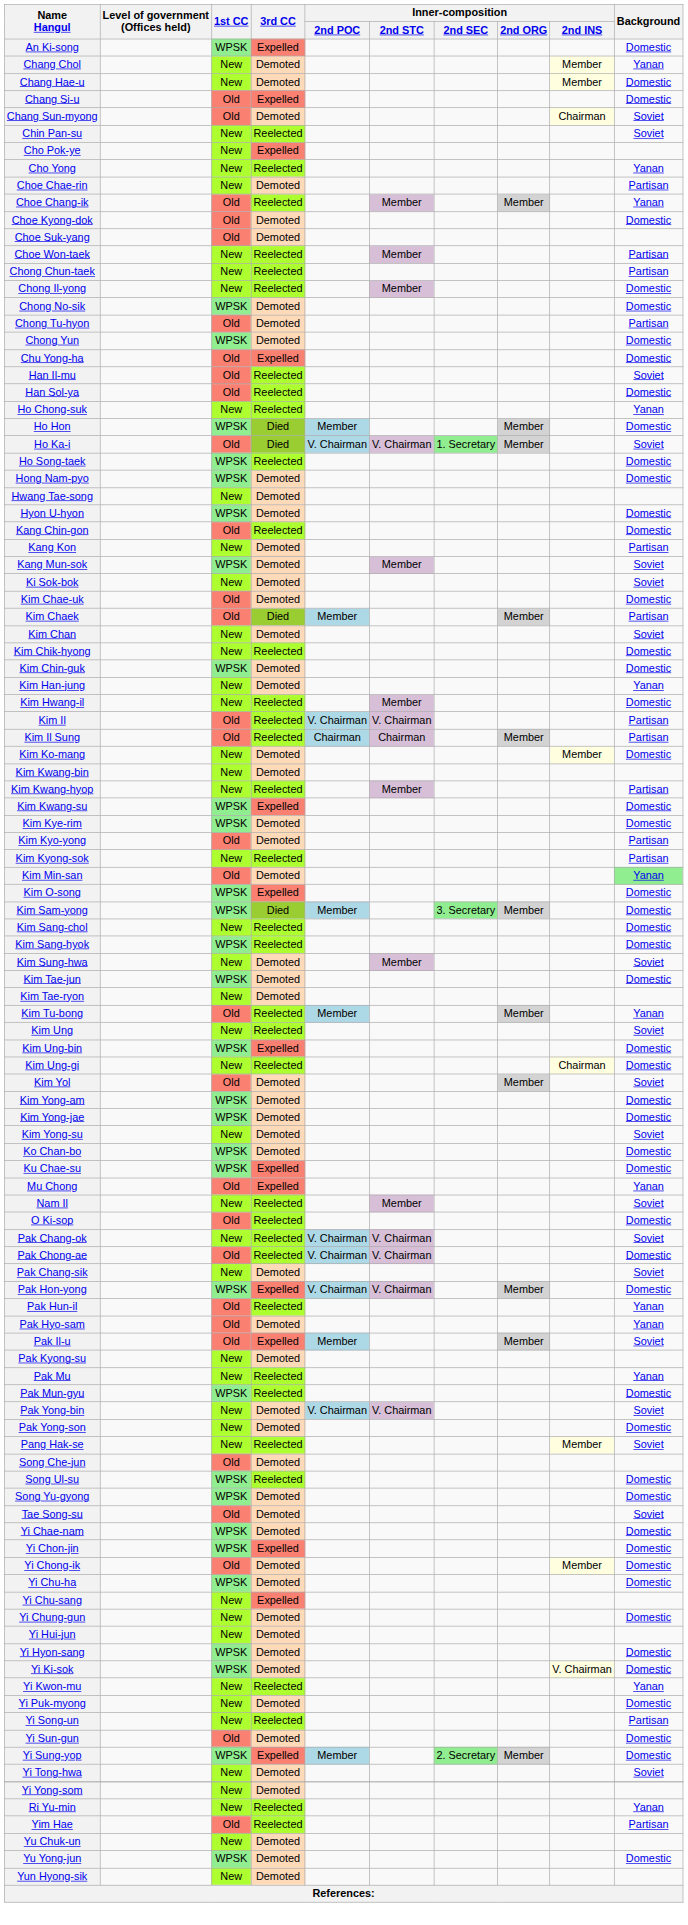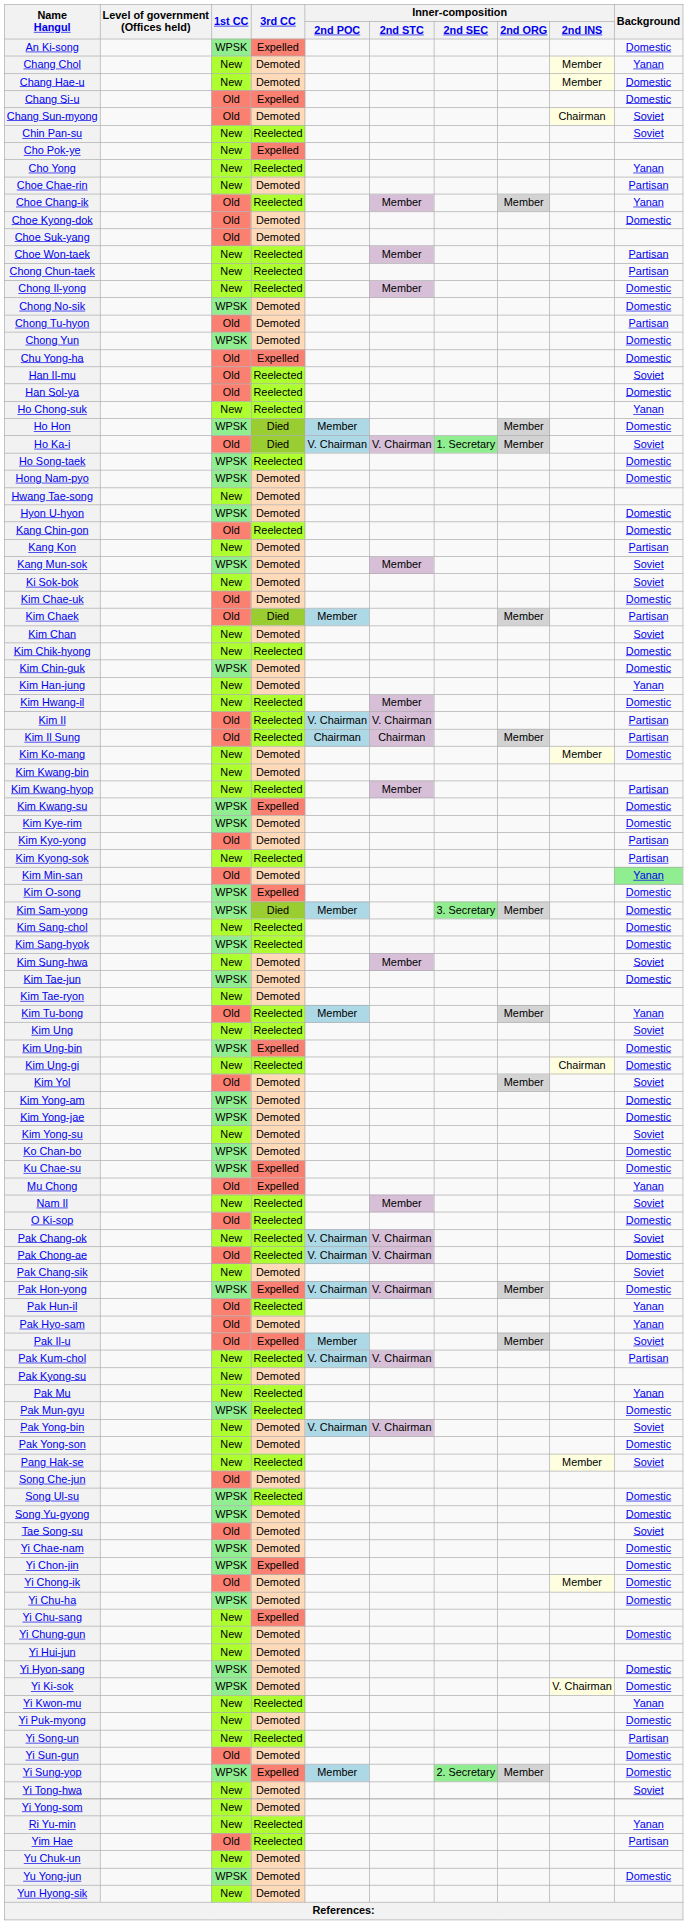+ row: Pak Kum-chol | New | Reelected | V. Chairman | V. Chairman | Partisan
